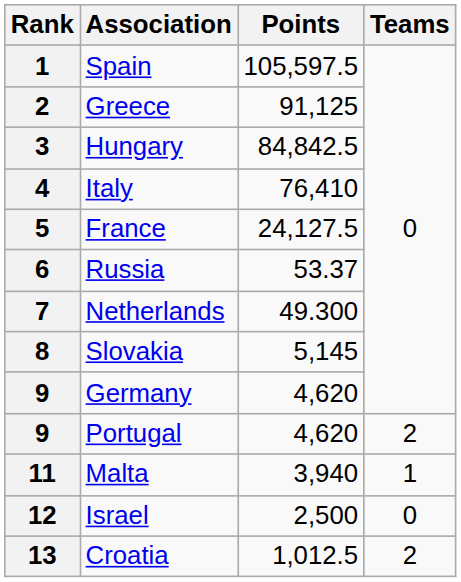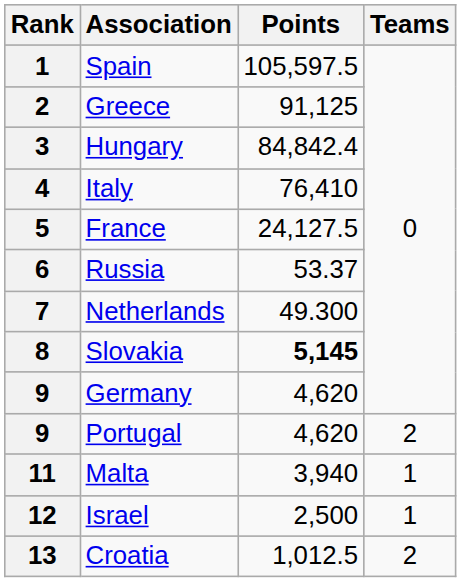Hungary | Points: 84,842.5 -> 84,842.4
Slovakia | Points: normal -> bold
Israel | Teams: 0 -> 1
